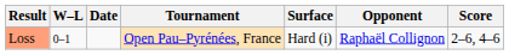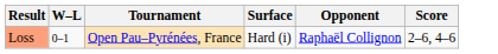- column: Date
